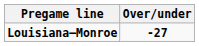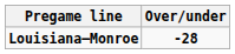Louisiana–Monroe | Over/under: -27 -> -28
